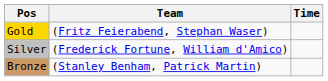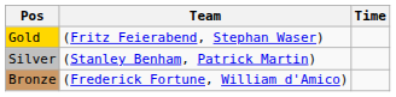Silver | Team: (Frederick Fortune, William d'Amico) -> (Stanley Benham, Patrick Martin)
Bronze | Team: (Stanley Benham, Patrick Martin) -> (Frederick Fortune, William d'Amico)
